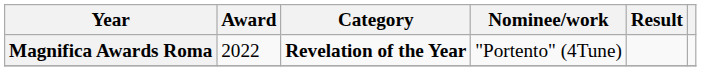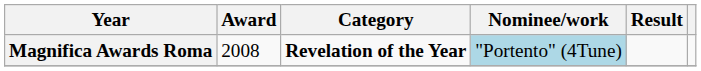Magnifica Awards Roma | Award: 2022 -> 2008
Magnifica Awards Roma | Nominee/work: no background -> lightblue background
